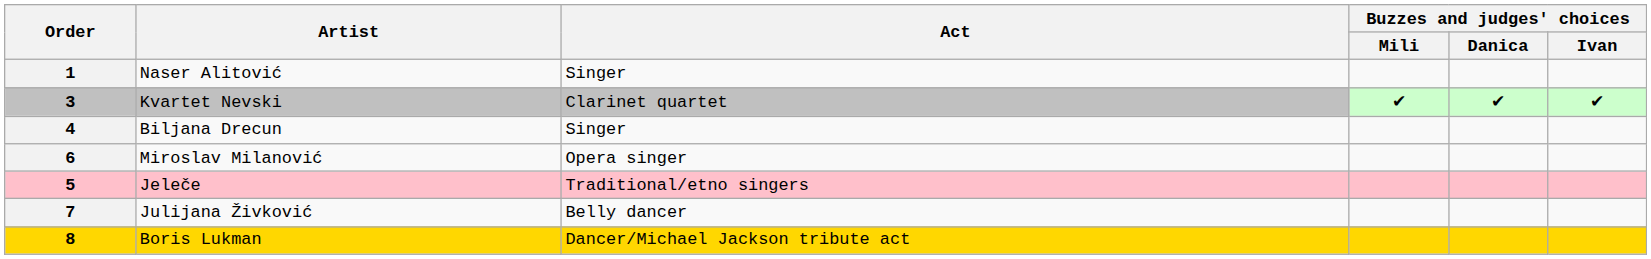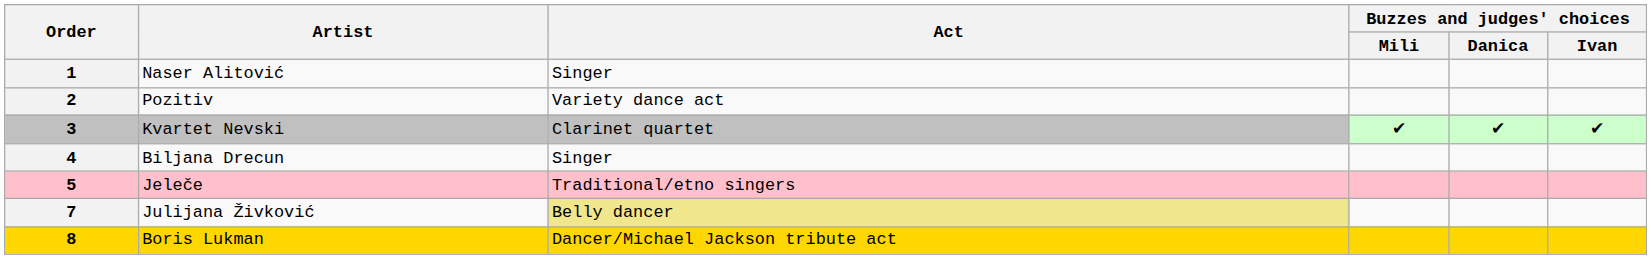+ row: 2 | Pozitiv | Variety dance act
- row: 6 | Miroslav Milanović | Opera singer
7 | Act: no background -> khaki background
